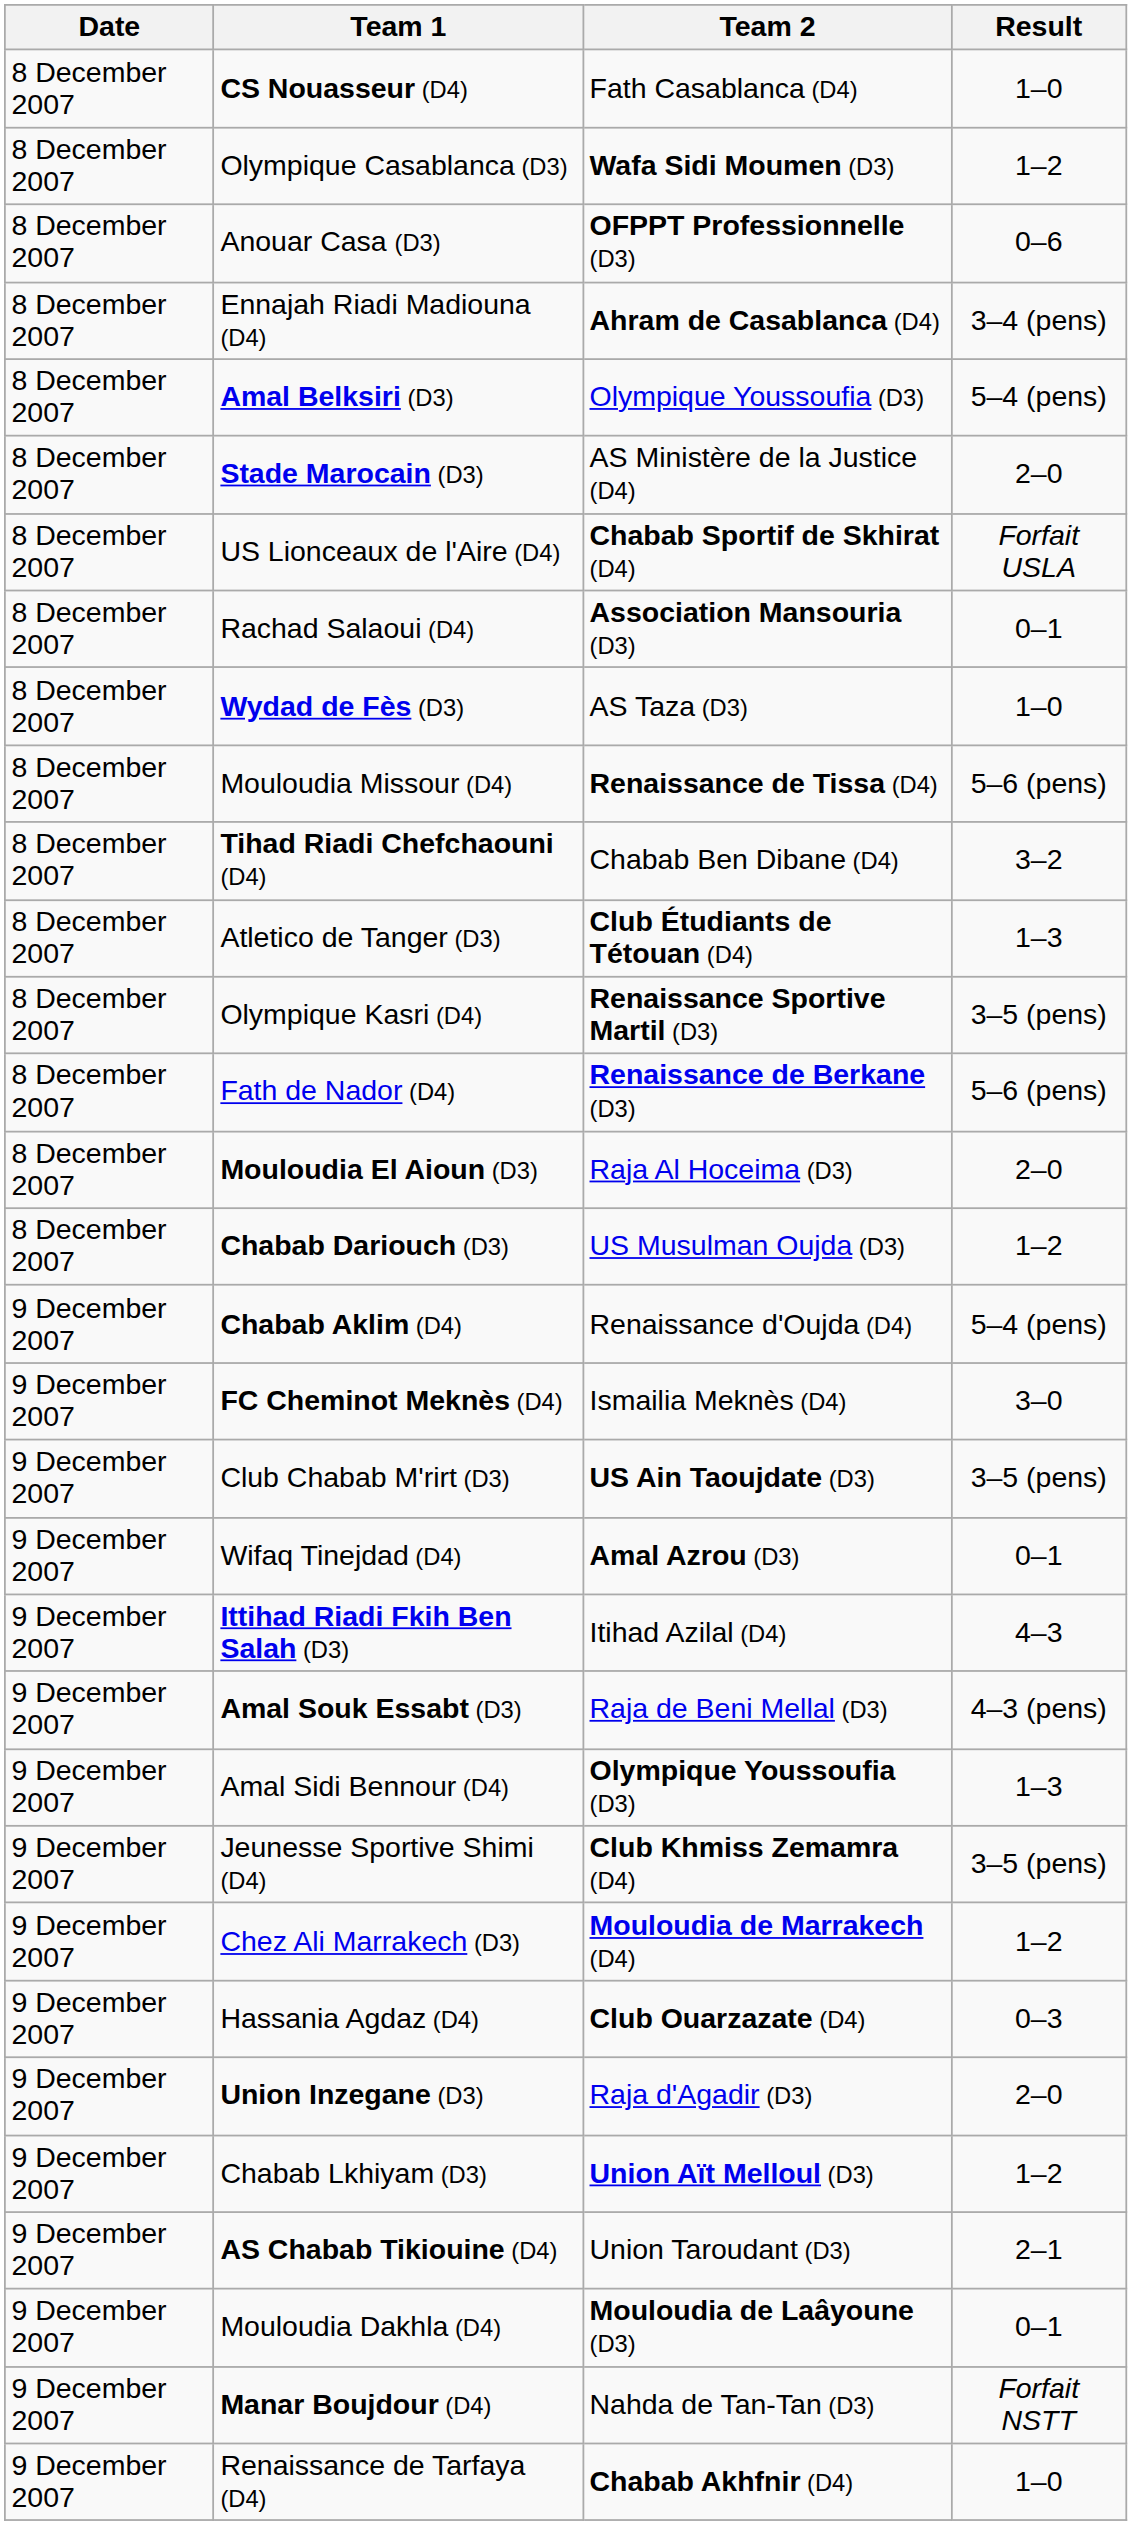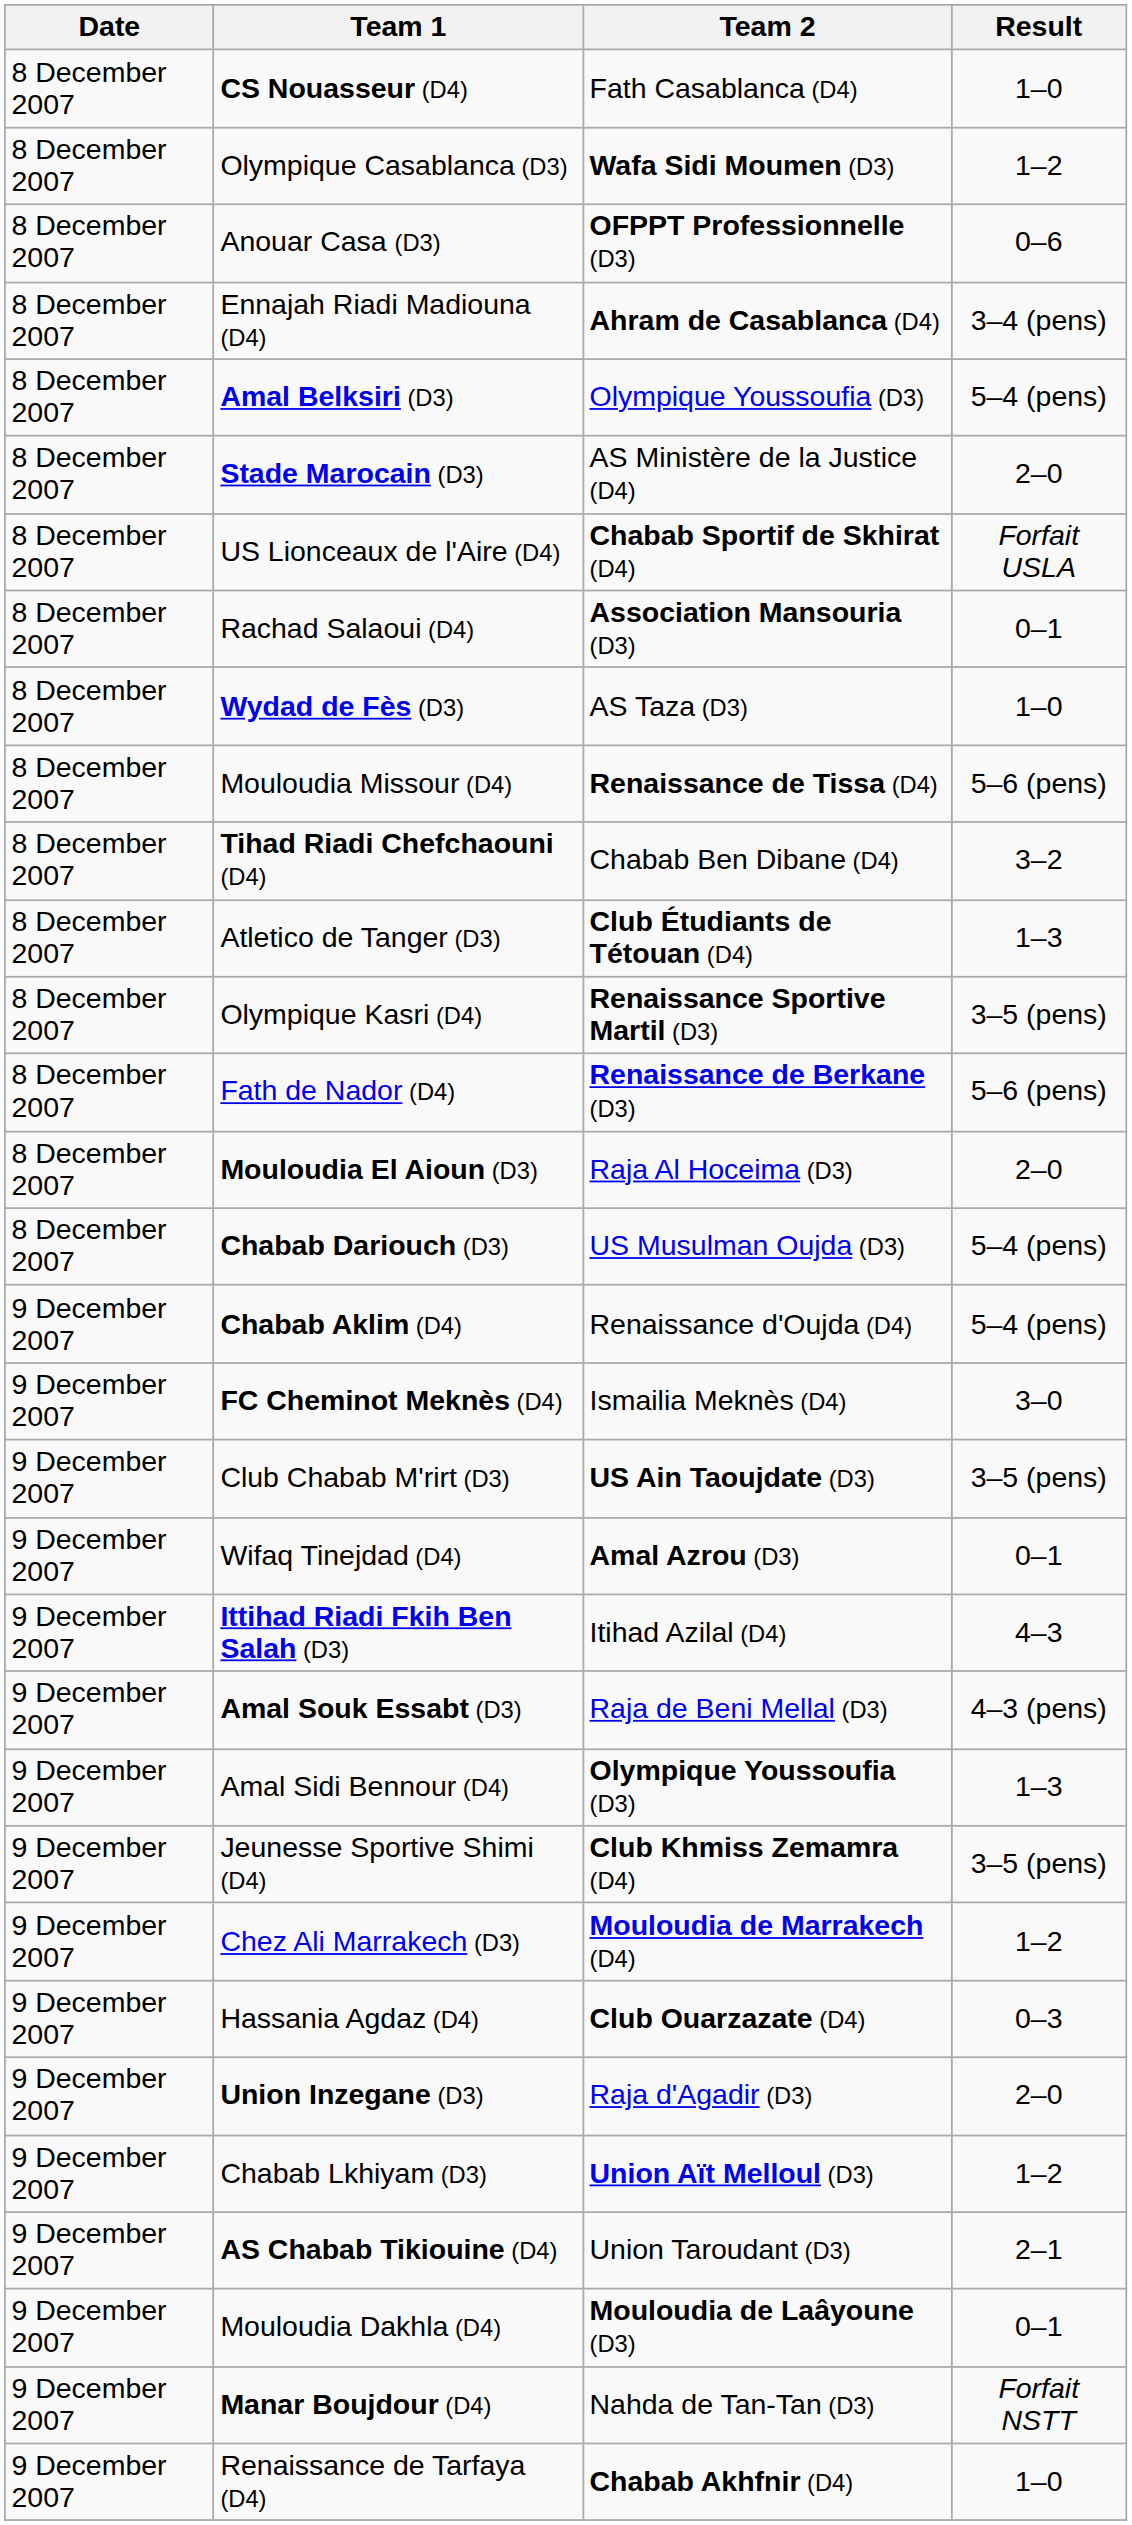Chabab Dariouch (D3) | Result: 1–2 -> 5–4 (pens)
